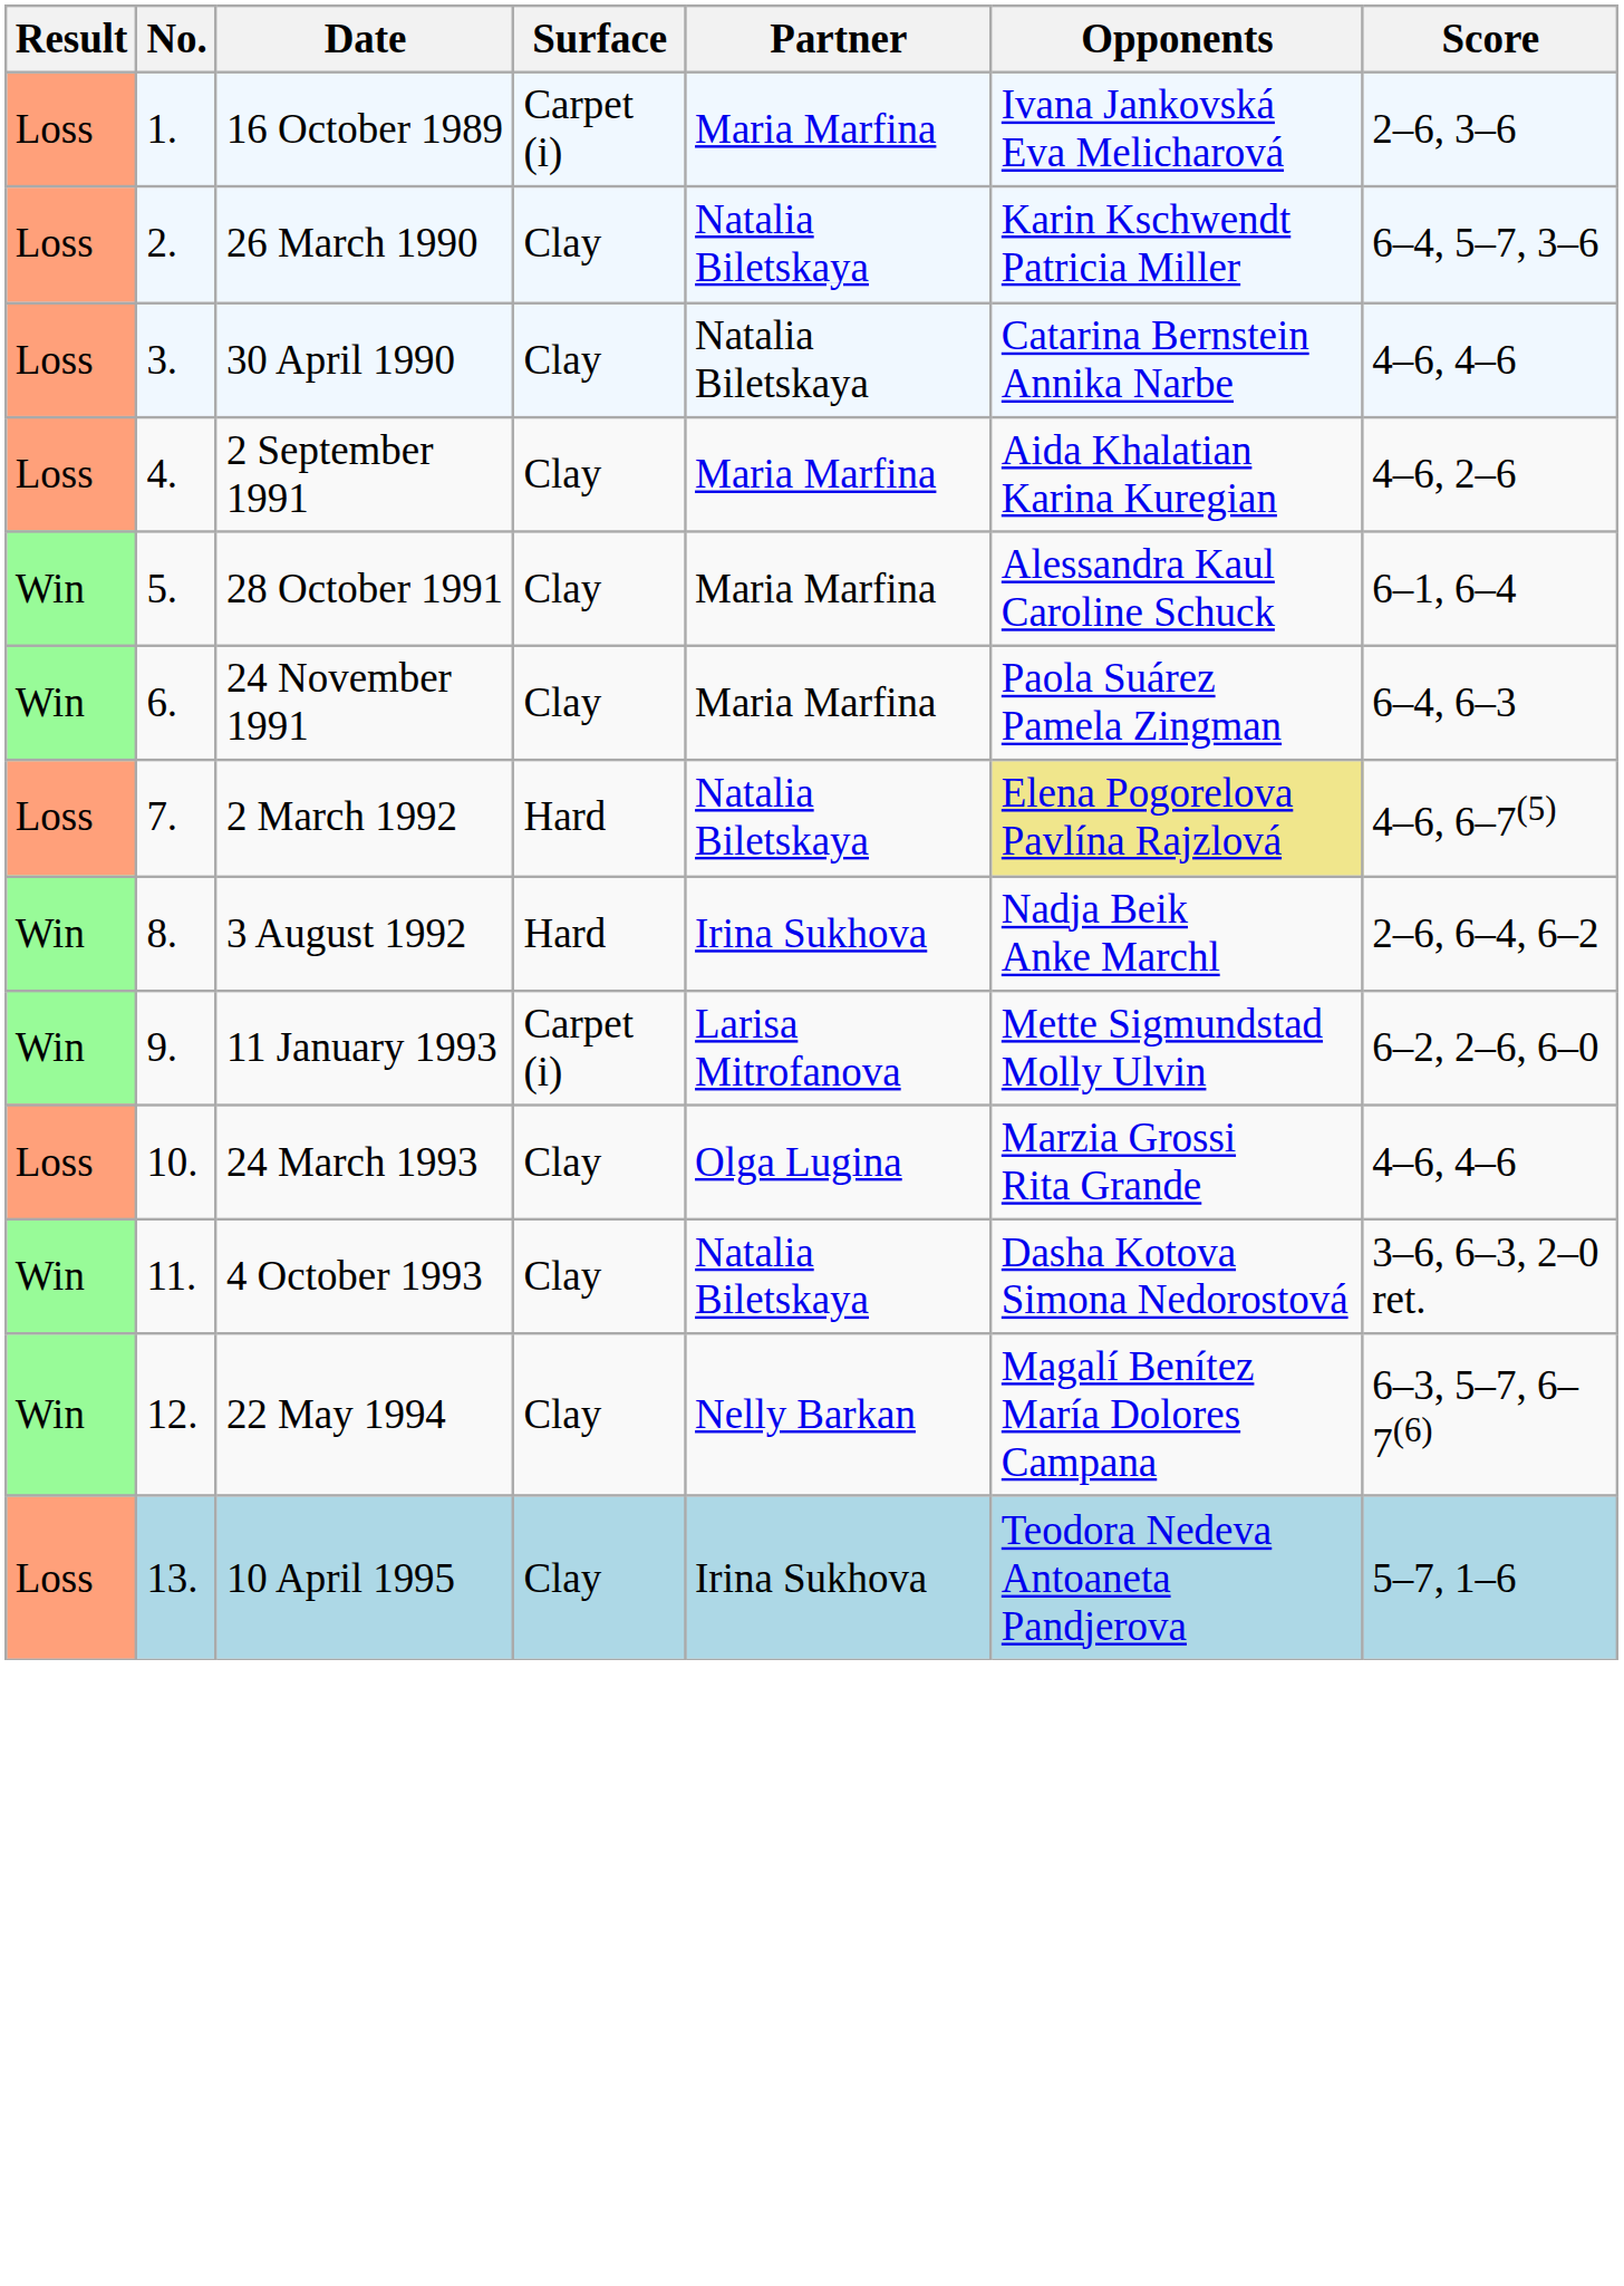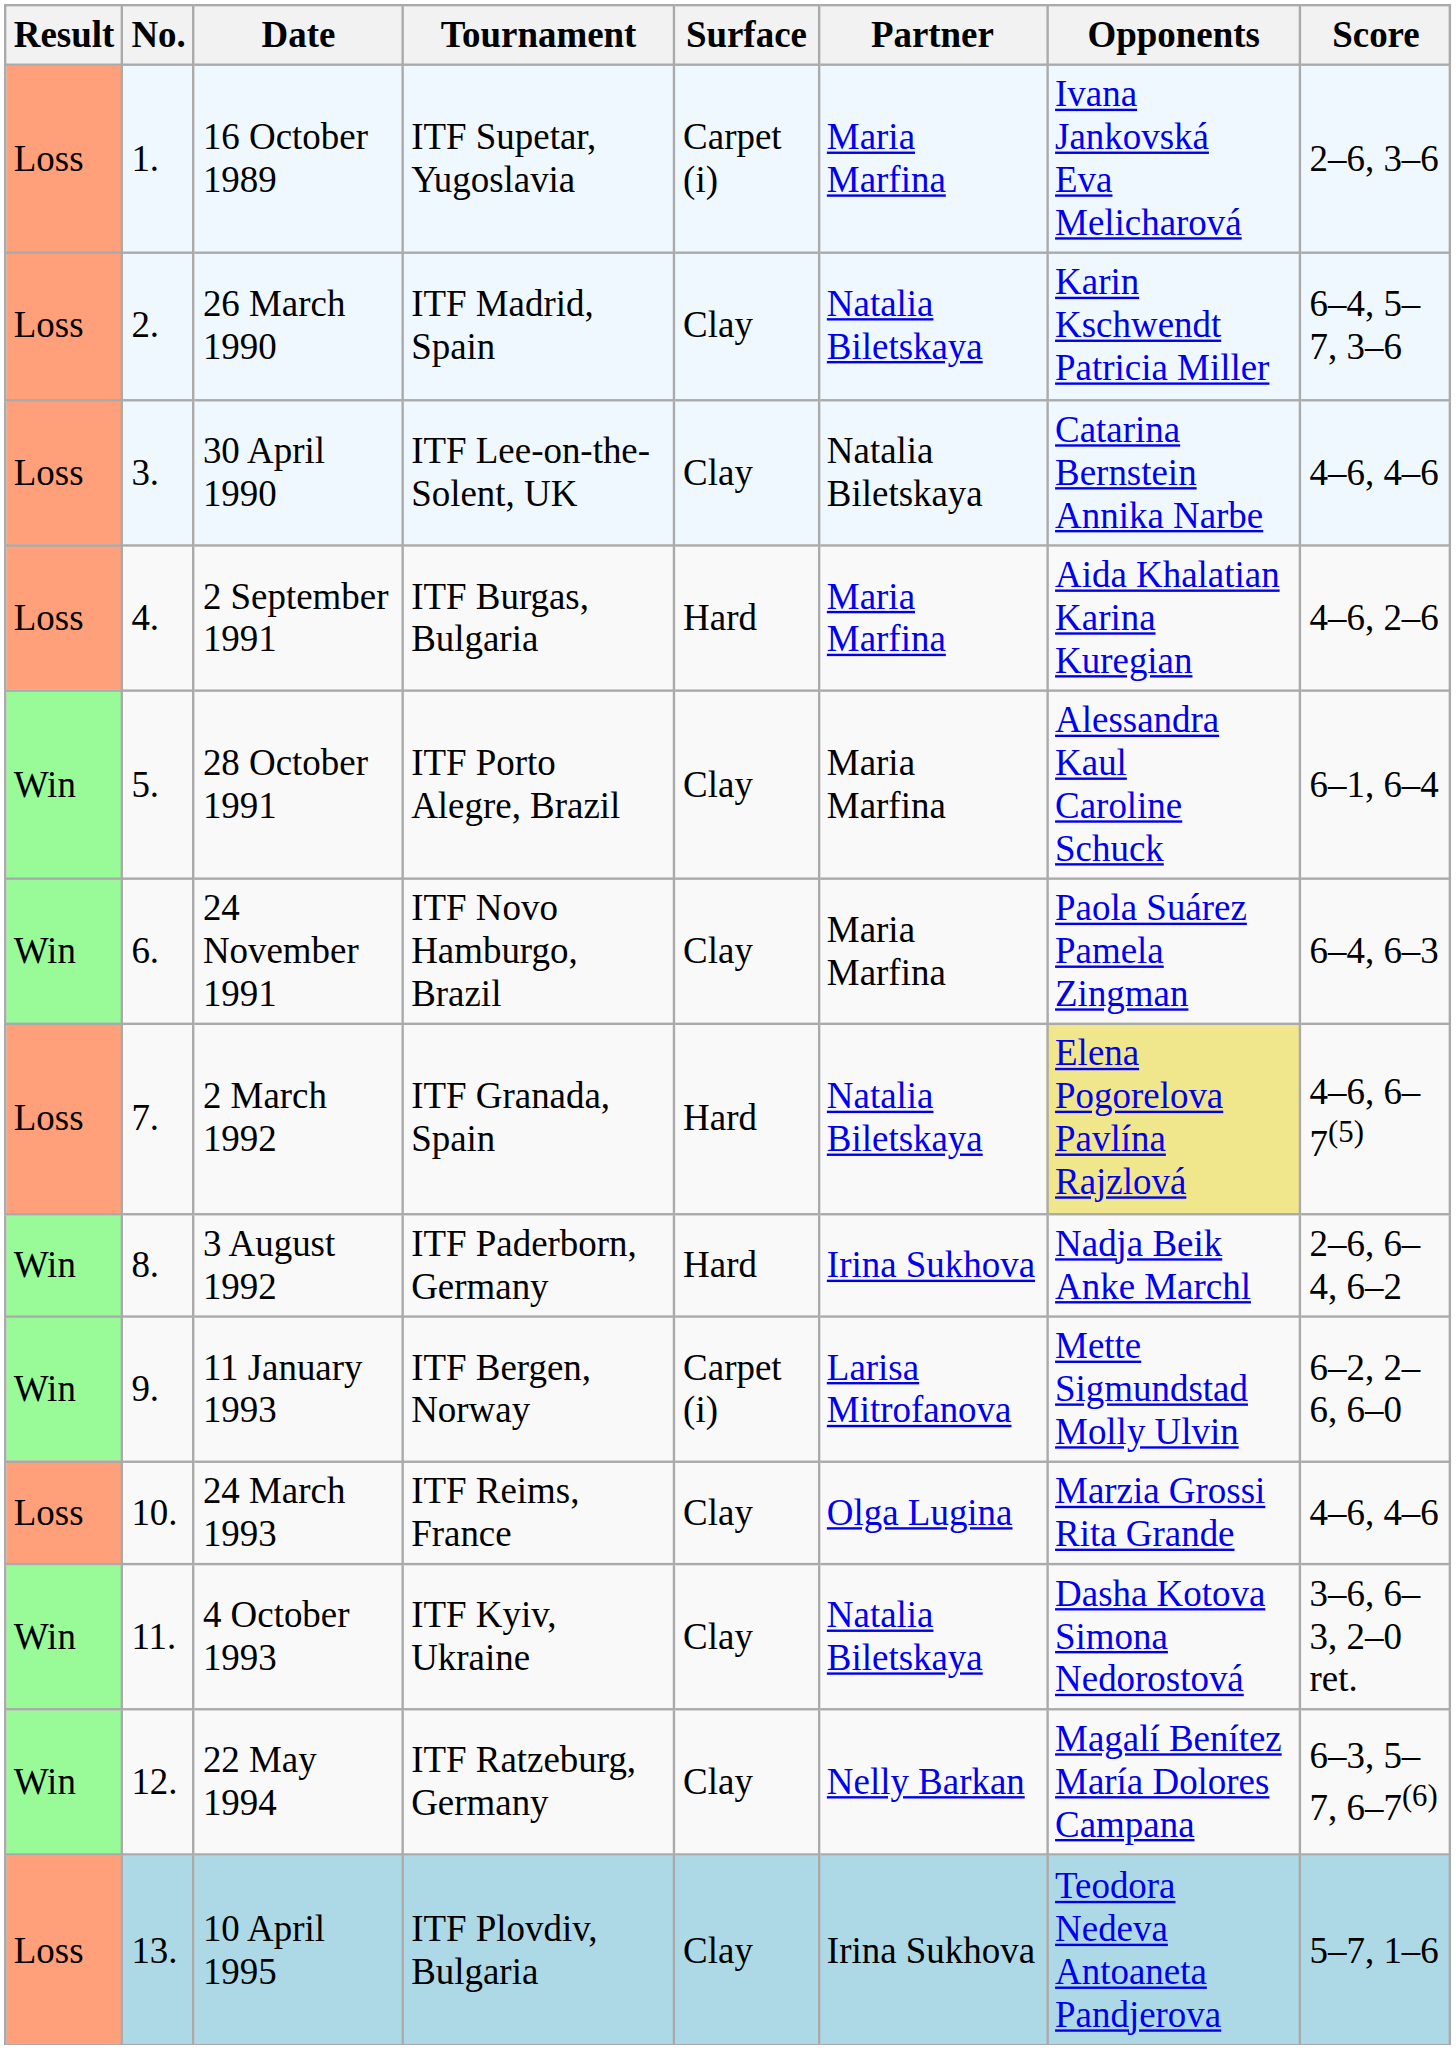+ column: Tournament | ITF Supetar, Yugoslavia | ITF Madrid, Spain | ITF Lee-on-the-Solent, UK | ITF Burgas, Bulgaria | ITF Porto Alegre, Brazil | ITF Novo Hamburgo, Brazil | ITF Granada, Spain | ITF Paderborn, Germany | ITF Bergen, Norway | ITF Reims, France | ITF Kyiv, Ukraine | ITF Ratzeburg, Germany | ITF Plovdiv, Bulgaria
2 September 1991 | Surface: Clay -> Hard
